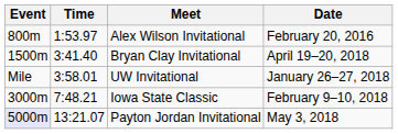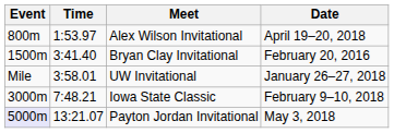Alex Wilson Invitational | Date: February 20, 2016 -> April 19–20, 2018
Bryan Clay Invitational | Date: April 19–20, 2018 -> February 20, 2016
